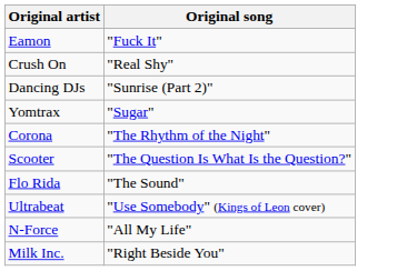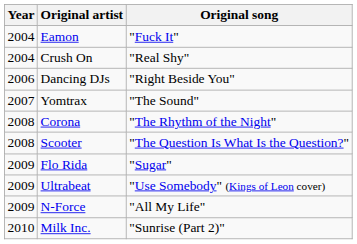+ column: Year | 2004 | 2004 | 2006 | 2007 | 2008 | 2008 | 2009 | 2009 | 2009 | 2010
Dancing DJs | Original song: "Sunrise (Part 2)" -> "Right Beside You"
Yomtrax | Original song: "Sugar" -> "The Sound"
Flo Rida | Original song: "The Sound" -> "Sugar"
Milk Inc. | Original song: "Right Beside You" -> "Sunrise (Part 2)"
